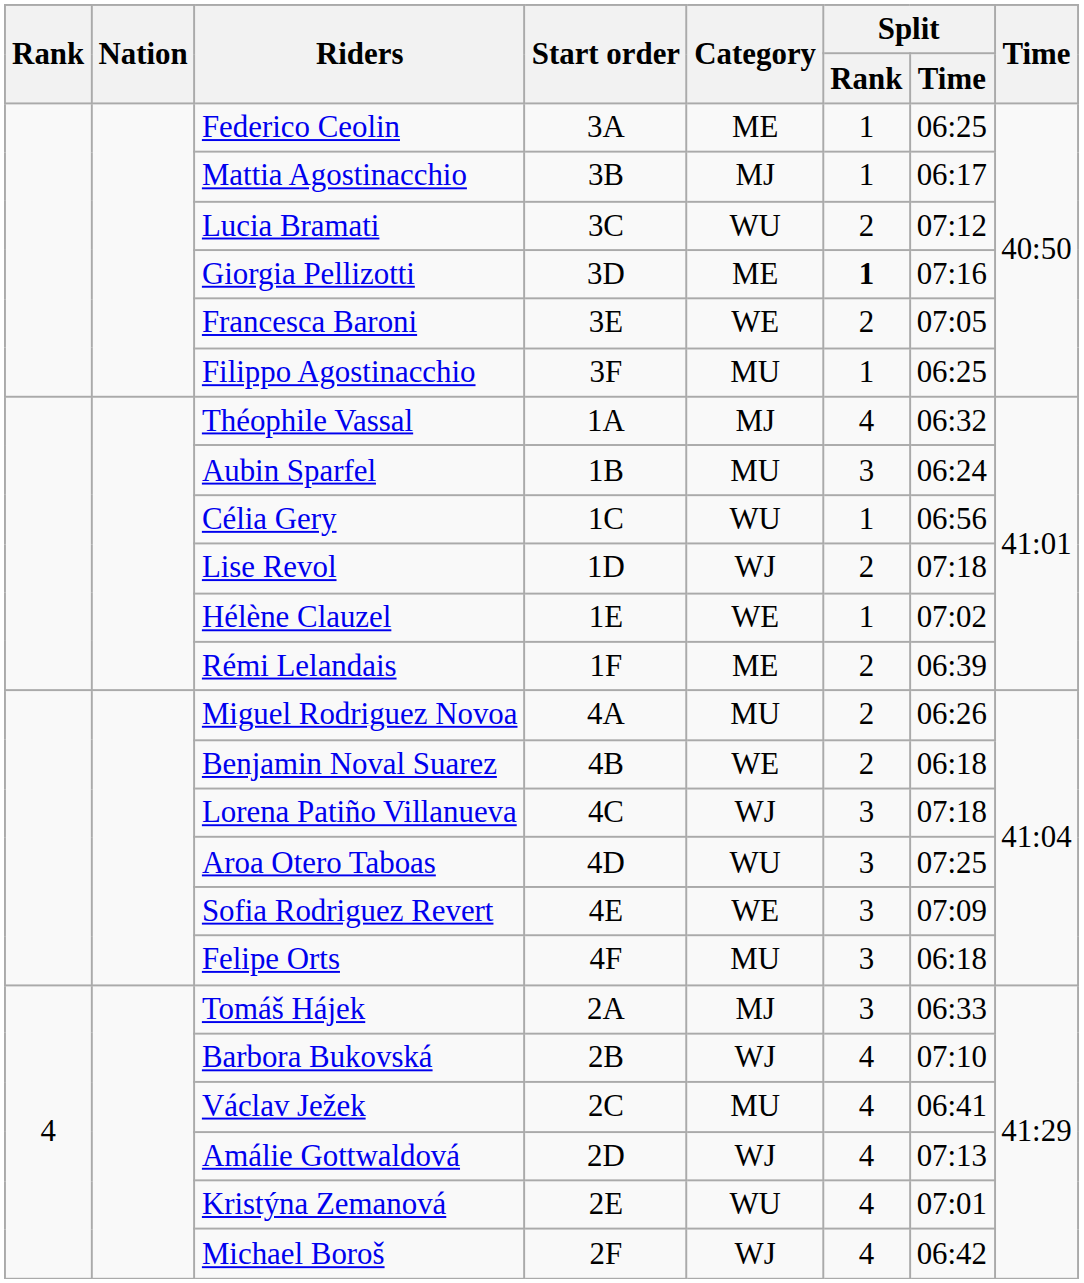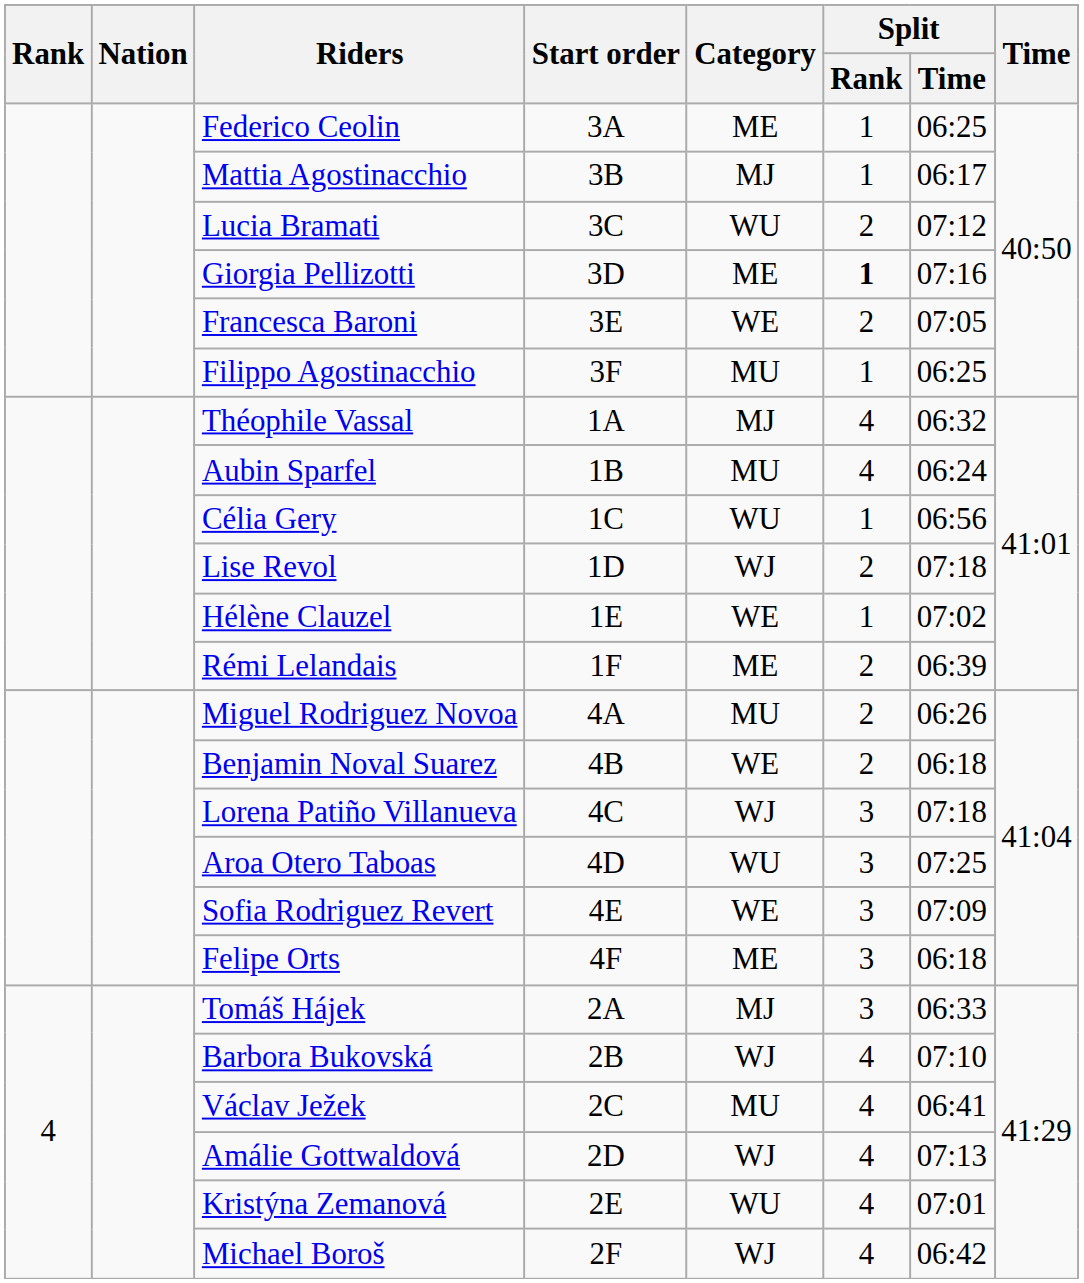Aubin Sparfel | Split / Rank: 3 -> 4
Felipe Orts | Category: MU -> ME
